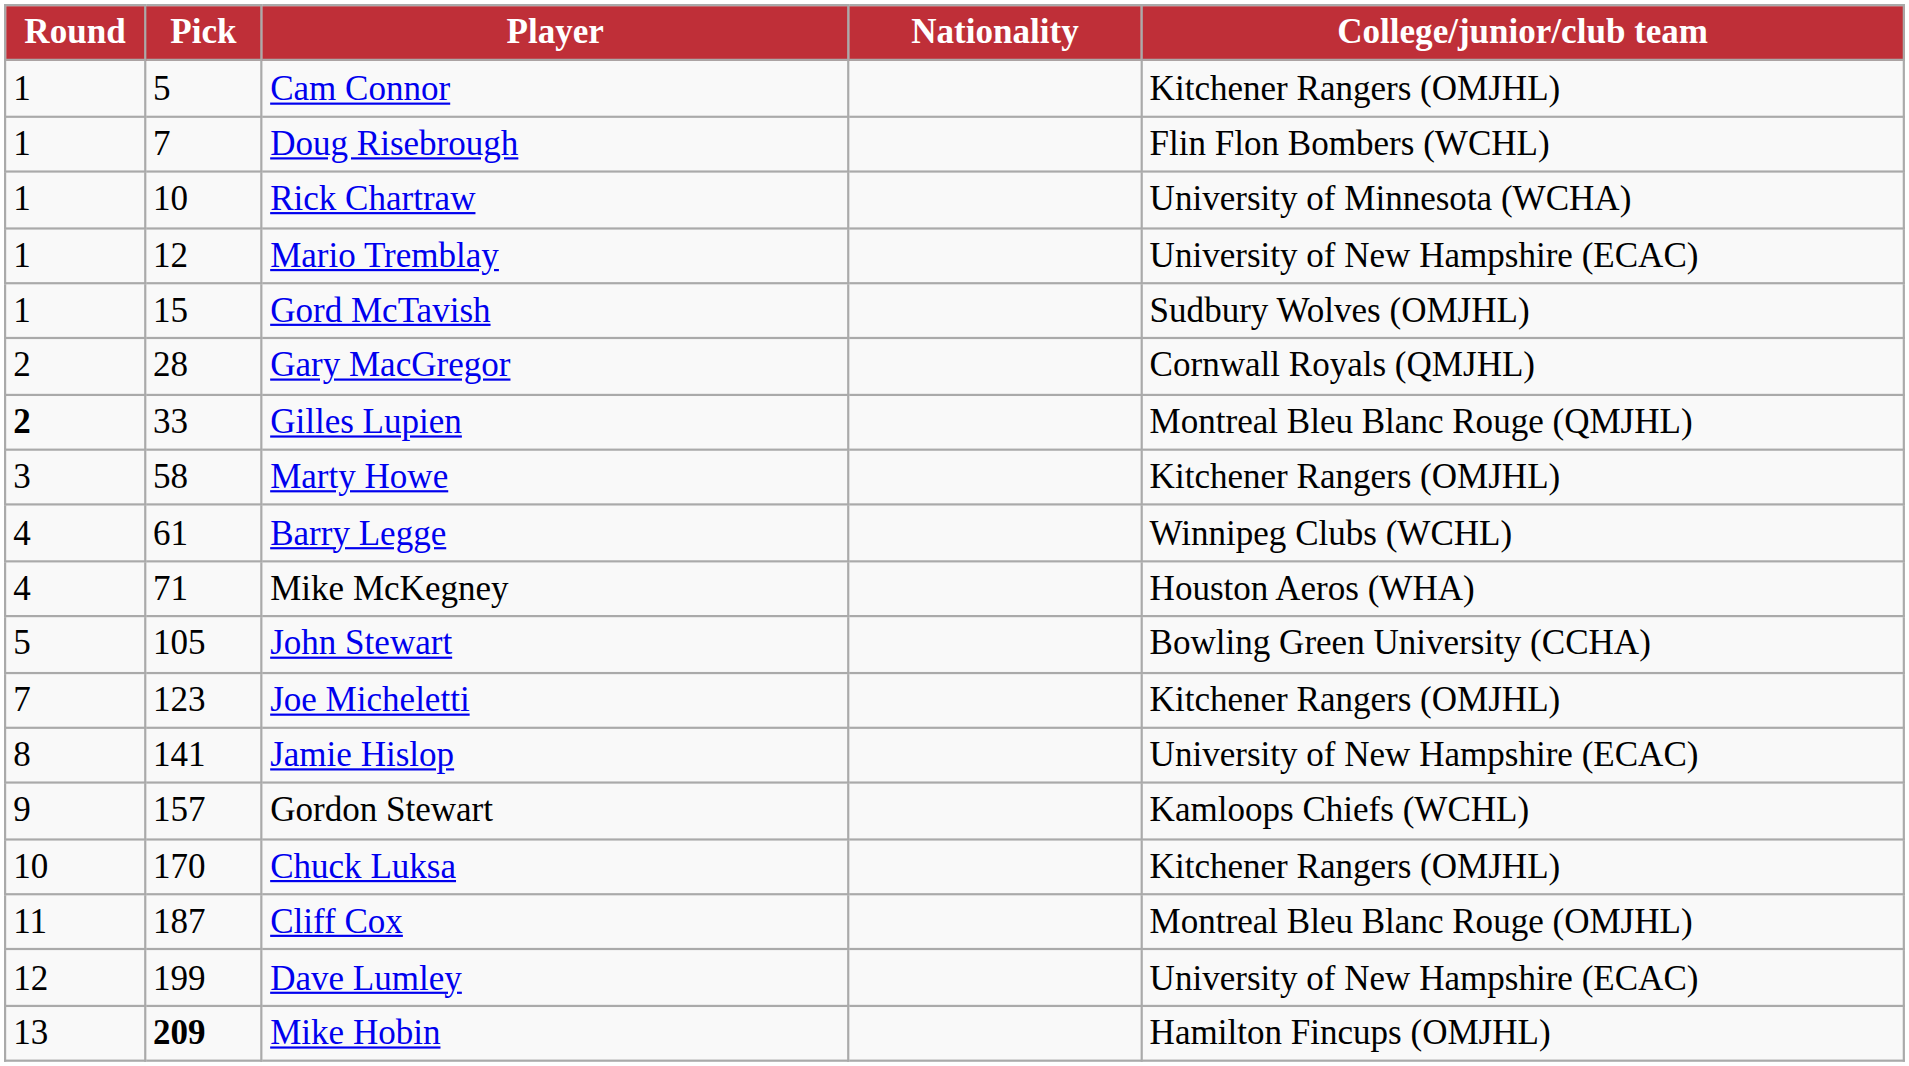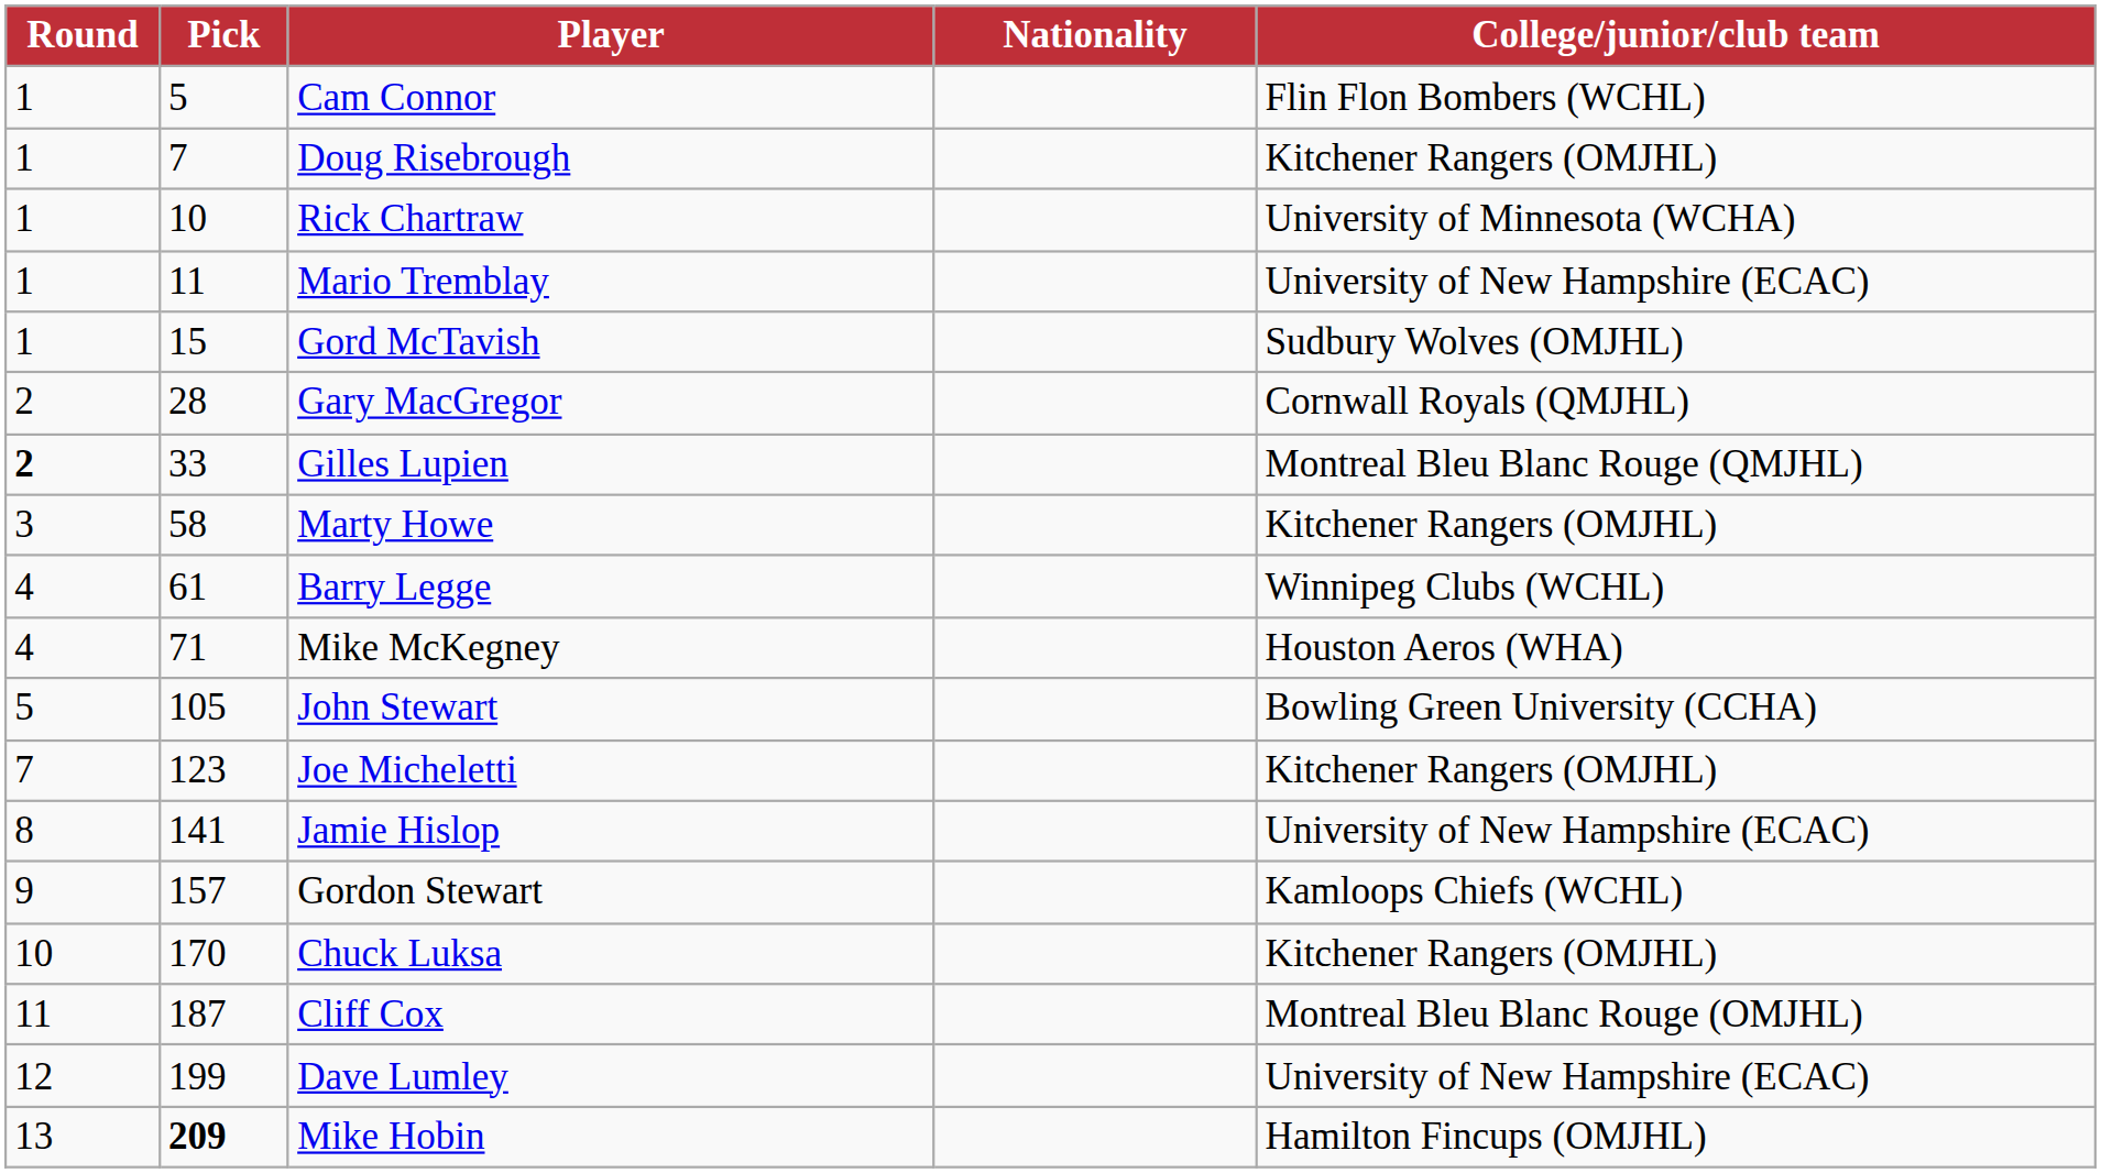Cam Connor | College/junior/club team: Kitchener Rangers (OMJHL) -> Flin Flon Bombers (WCHL)
Doug Risebrough | College/junior/club team: Flin Flon Bombers (WCHL) -> Kitchener Rangers (OMJHL)
Mario Tremblay | Pick: 12 -> 11
